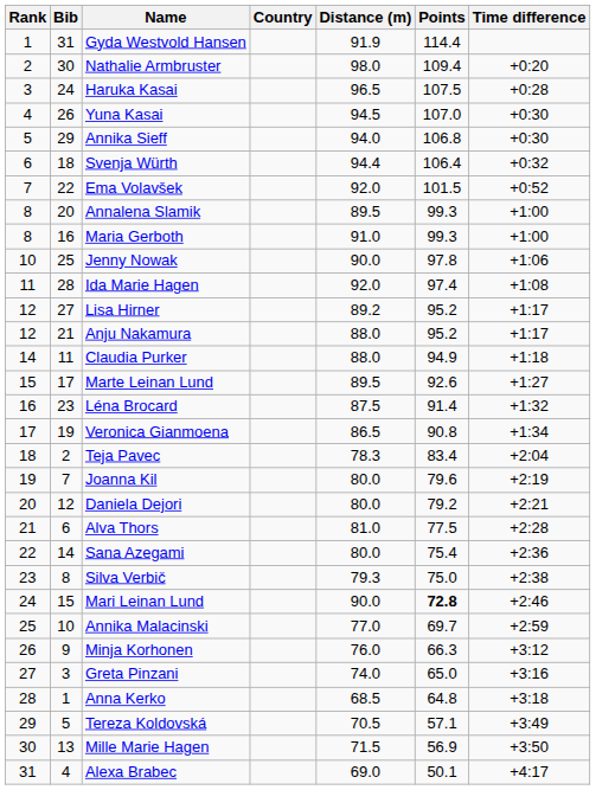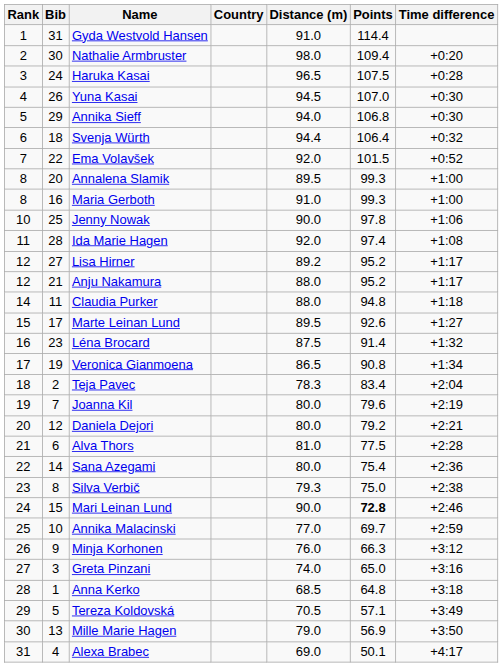Gyda Westvold Hansen | Distance (m): 91.9 -> 91.0
Claudia Purker | Points: 94.9 -> 94.8
Mille Marie Hagen | Distance (m): 71.5 -> 79.0
